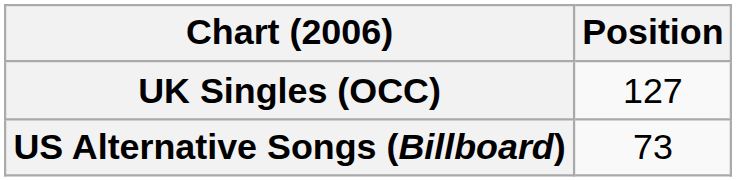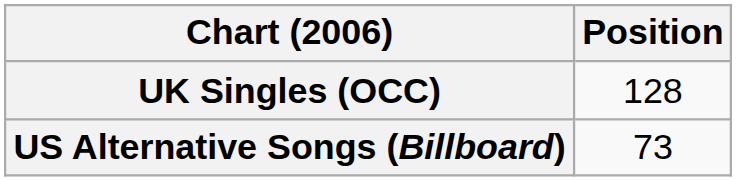UK Singles (OCC) | Position: 127 -> 128
